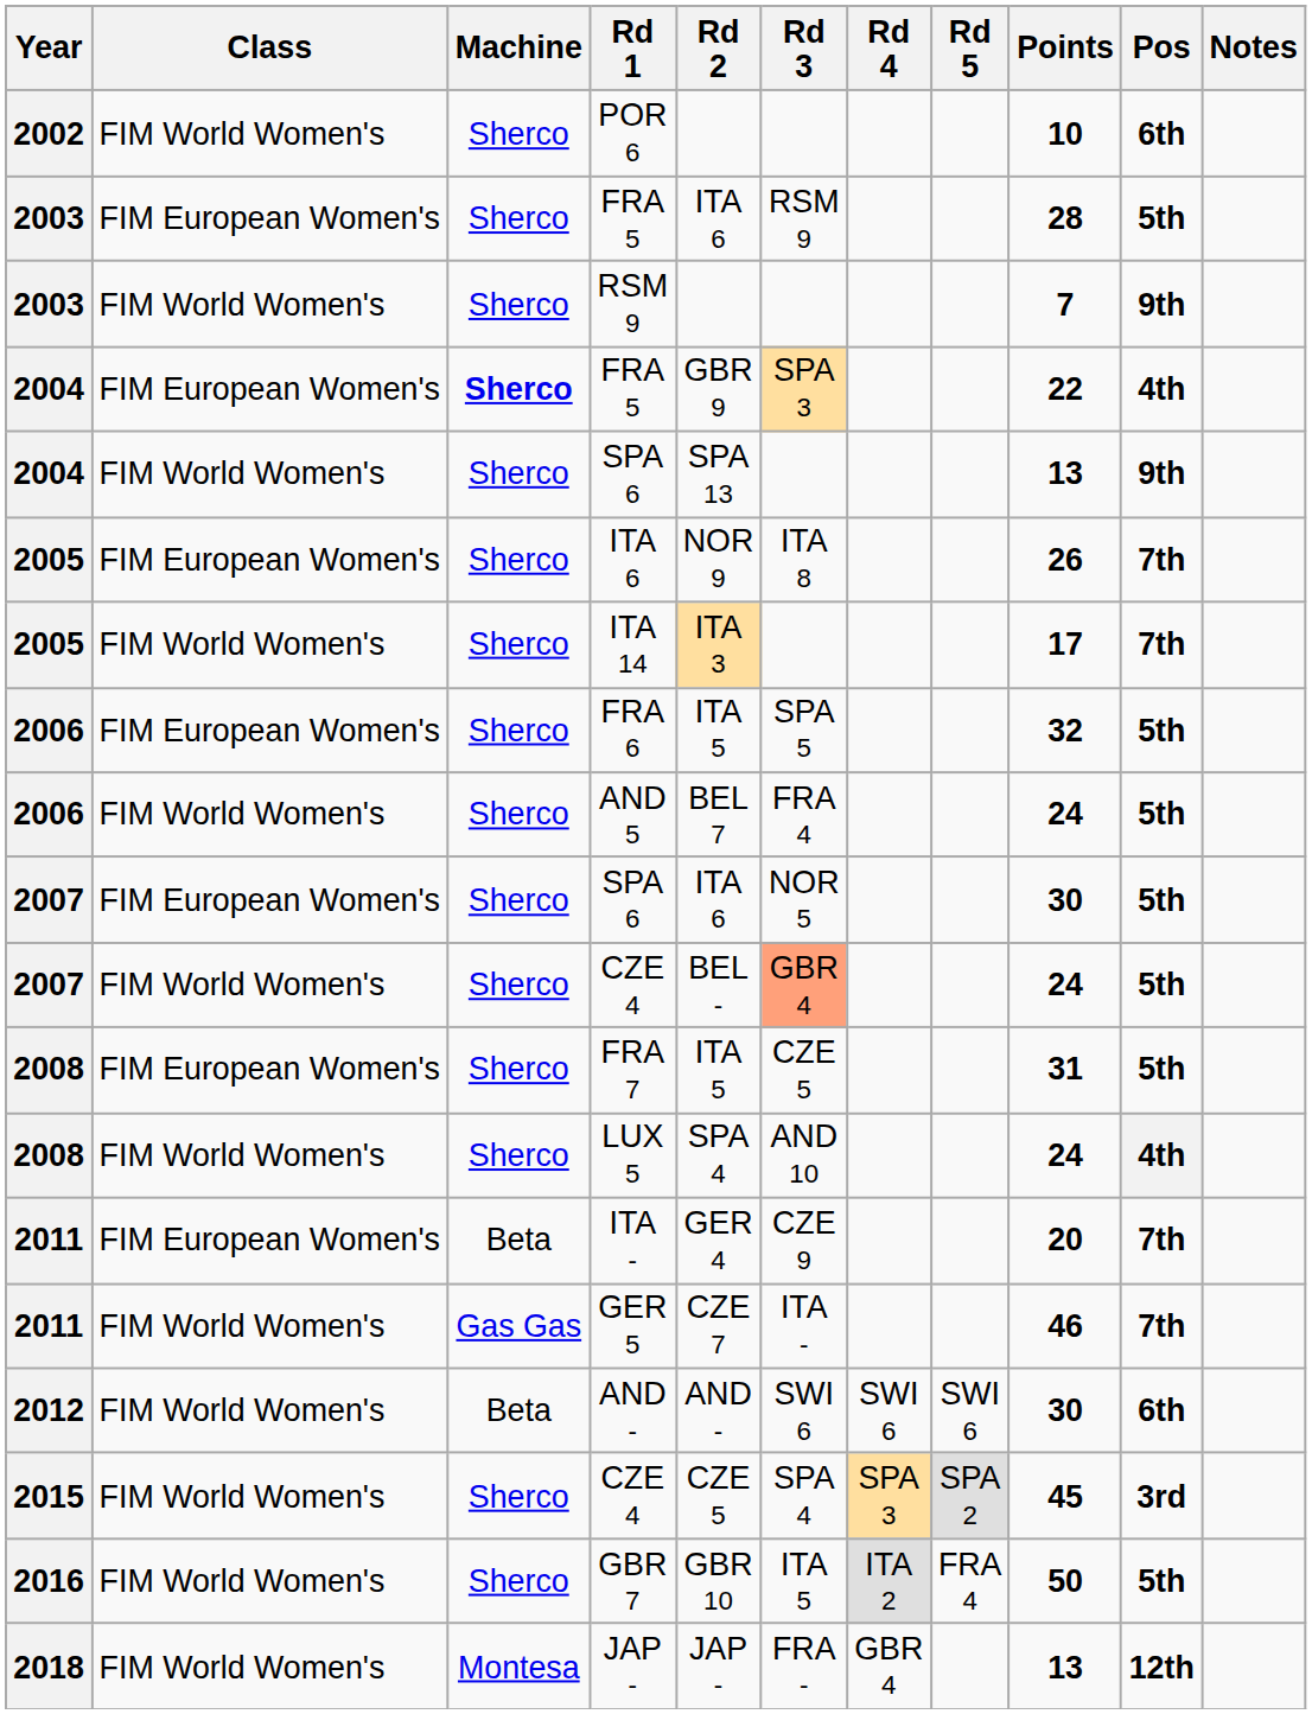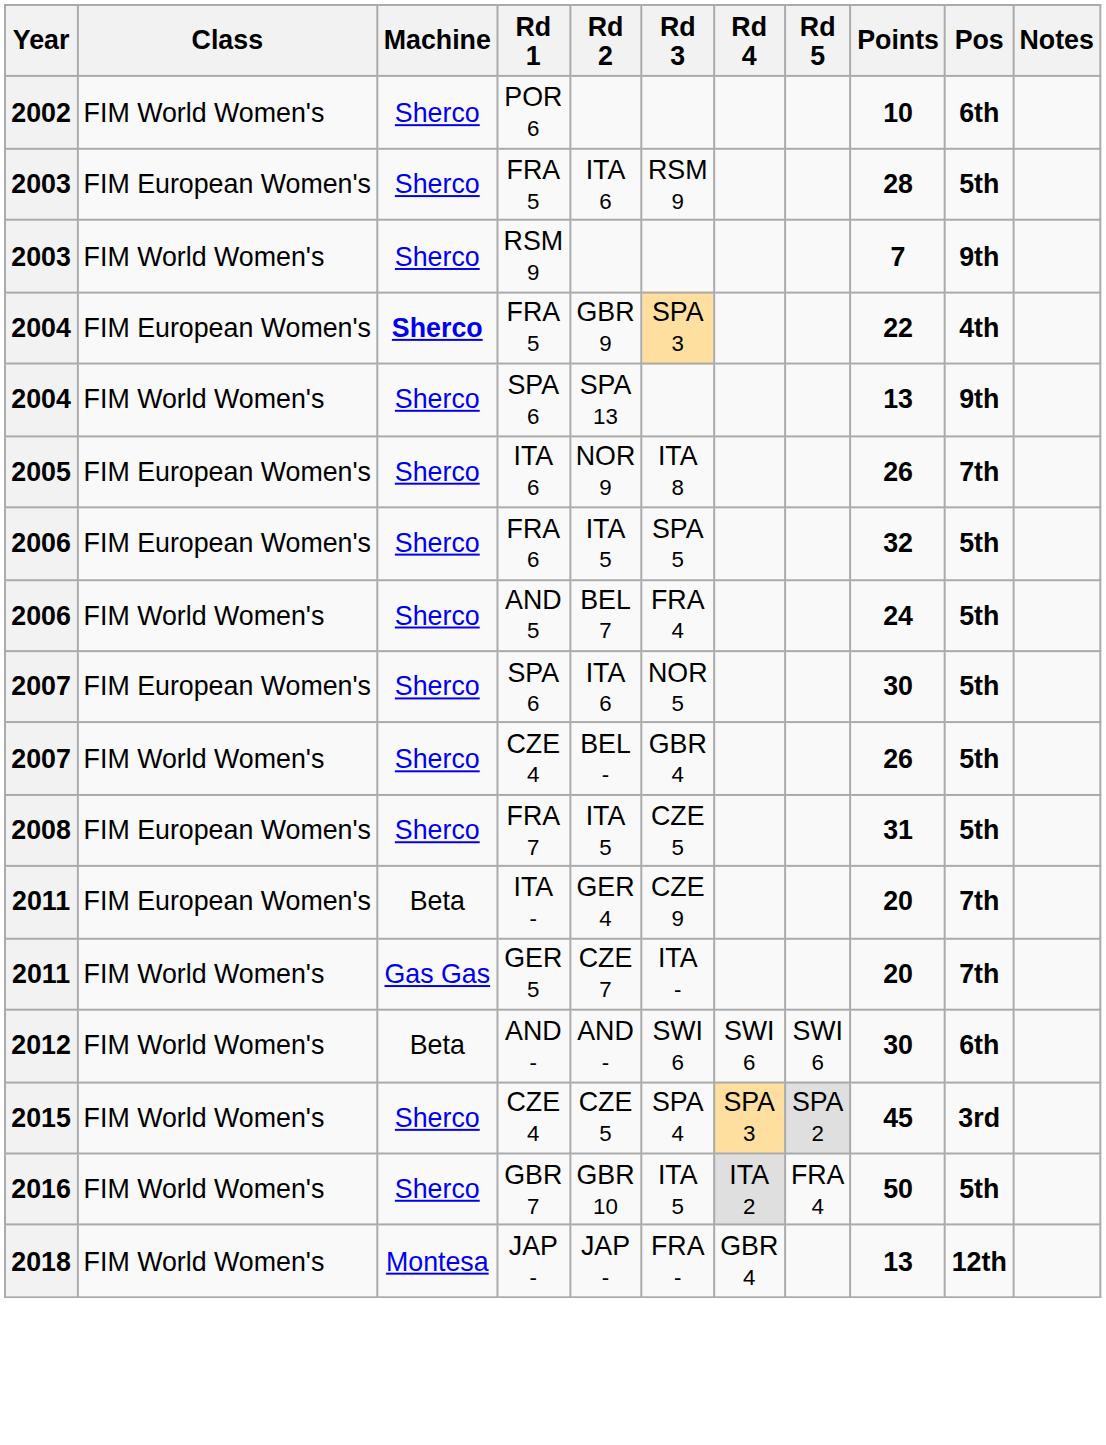- row: 2005 | FIM World Women's | Sherco | ITA 14 | ITA 3 | 17 | 7th
2007 / CZE 4 | Rd 3: lightsalmon background -> no background
2007 / CZE 4 | Points: 24 -> 26
- row: 2008 | FIM World Women's | Sherco | LUX 5 | SPA 4 | AND 10 | 24 | 4th
GER 5 | Points: 46 -> 20
